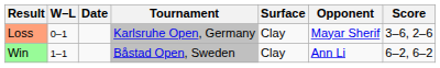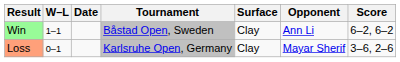rows swapped: Loss <-> Win
